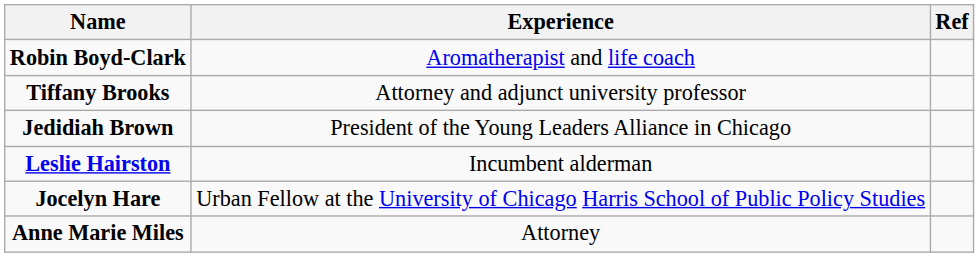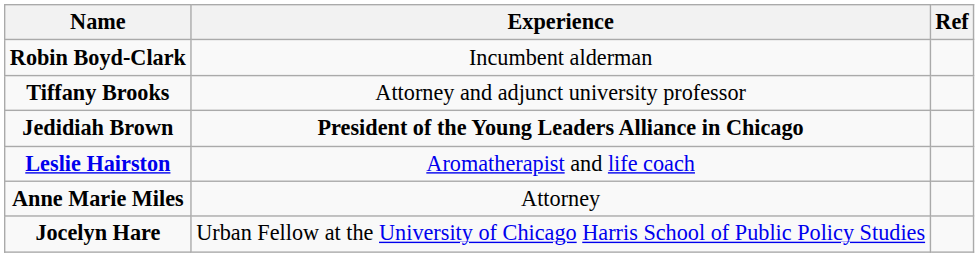Robin Boyd-Clark | Experience: Aromatherapist and life coach -> Incumbent alderman
Jedidiah Brown | Experience: normal -> bold
Leslie Hairston | Experience: Incumbent alderman -> Aromatherapist and life coach
rows swapped: Jocelyn Hare <-> Anne Marie Miles
